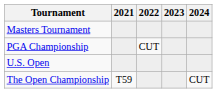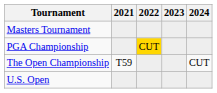PGA Championship | 2022: no background -> gold background
rows swapped: U.S. Open <-> The Open Championship
